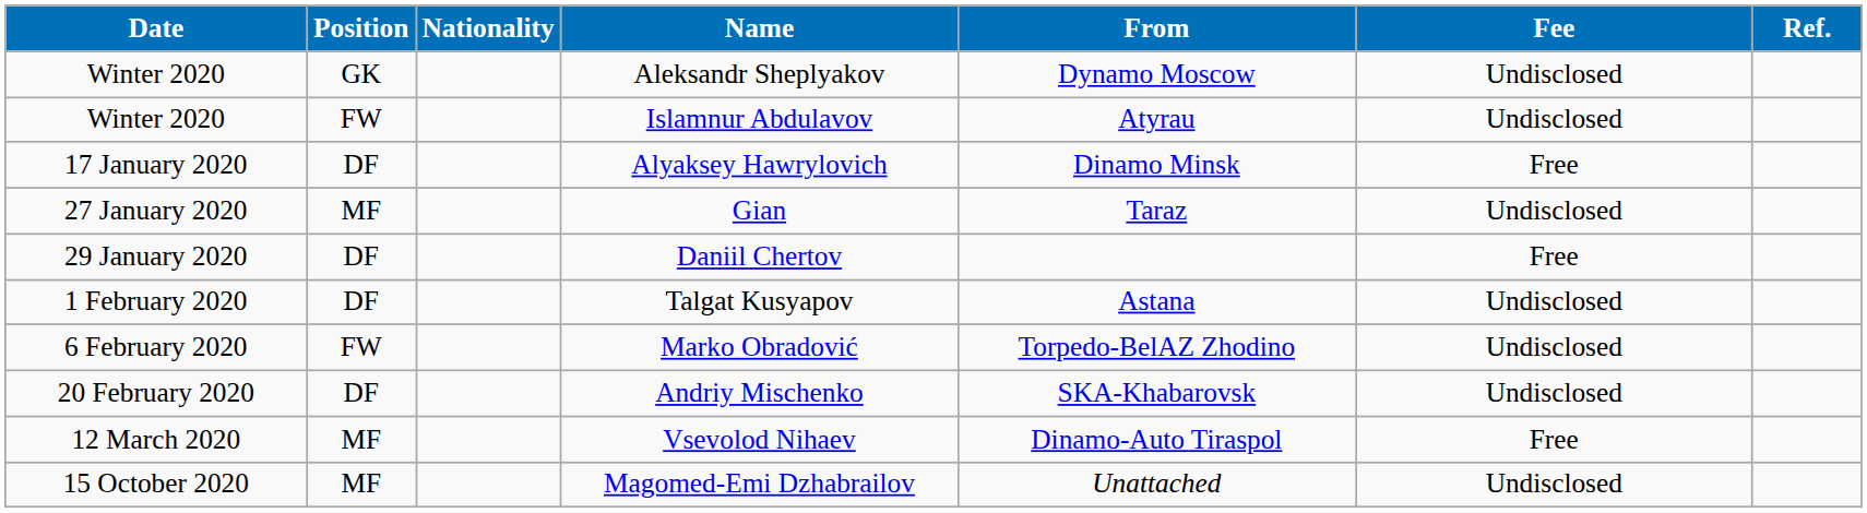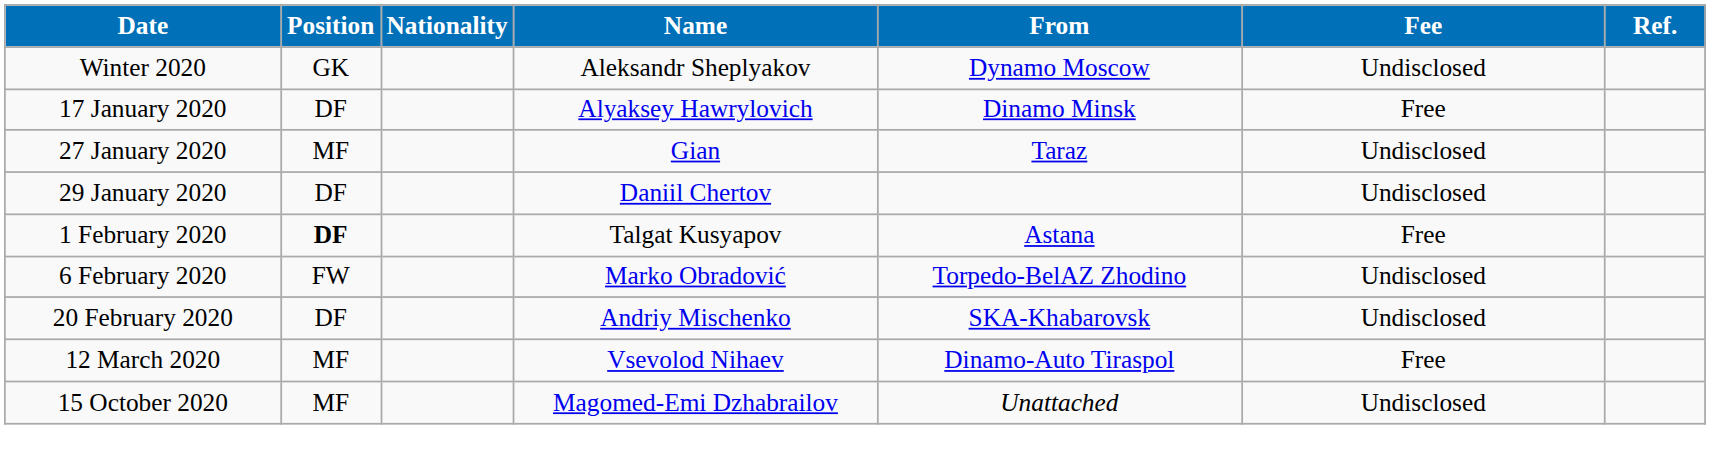- row: Winter 2020 | FW | Islamnur Abdulavov | Atyrau | Undisclosed
Daniil Chertov | Fee: Free -> Undisclosed
Talgat Kusyapov | Position: normal -> bold
Talgat Kusyapov | Fee: Undisclosed -> Free
